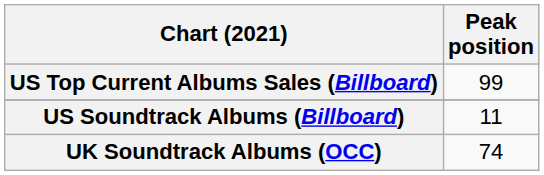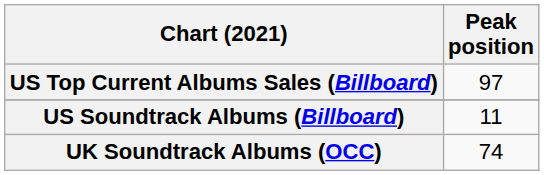US Top Current Albums Sales (Billboard) | Peak position: 99 -> 97
